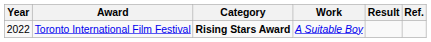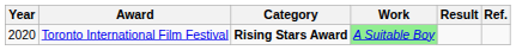Toronto International Film Festival | Year: 2022 -> 2020
Toronto International Film Festival | Work: no background -> lightgreen background
